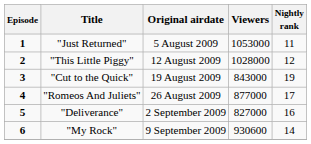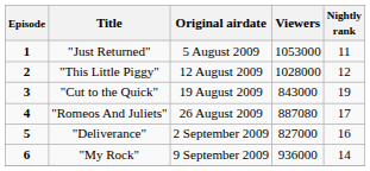"Romeos And Juliets" | Viewers: 877000 -> 887080
"My Rock" | Viewers: 930600 -> 936000
